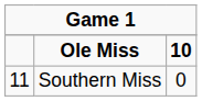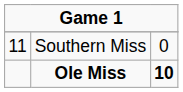rows swapped: Ole Miss <-> Southern Miss
